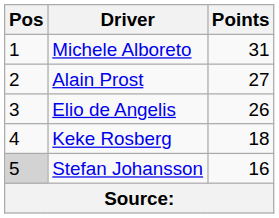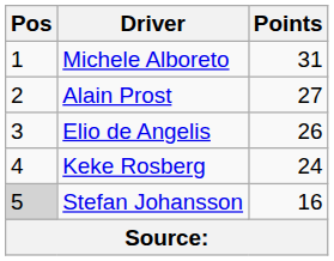Keke Rosberg | Points: 18 -> 24
